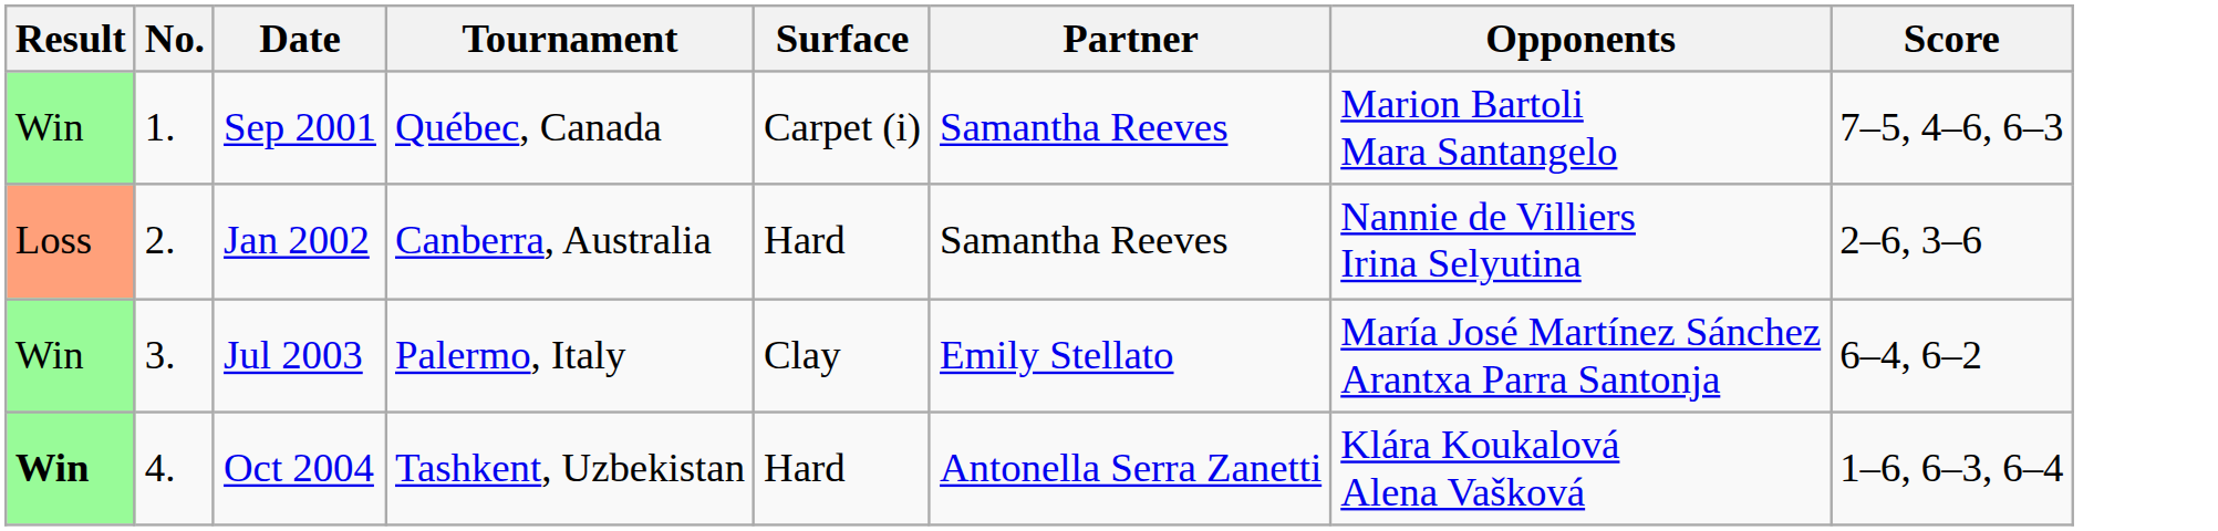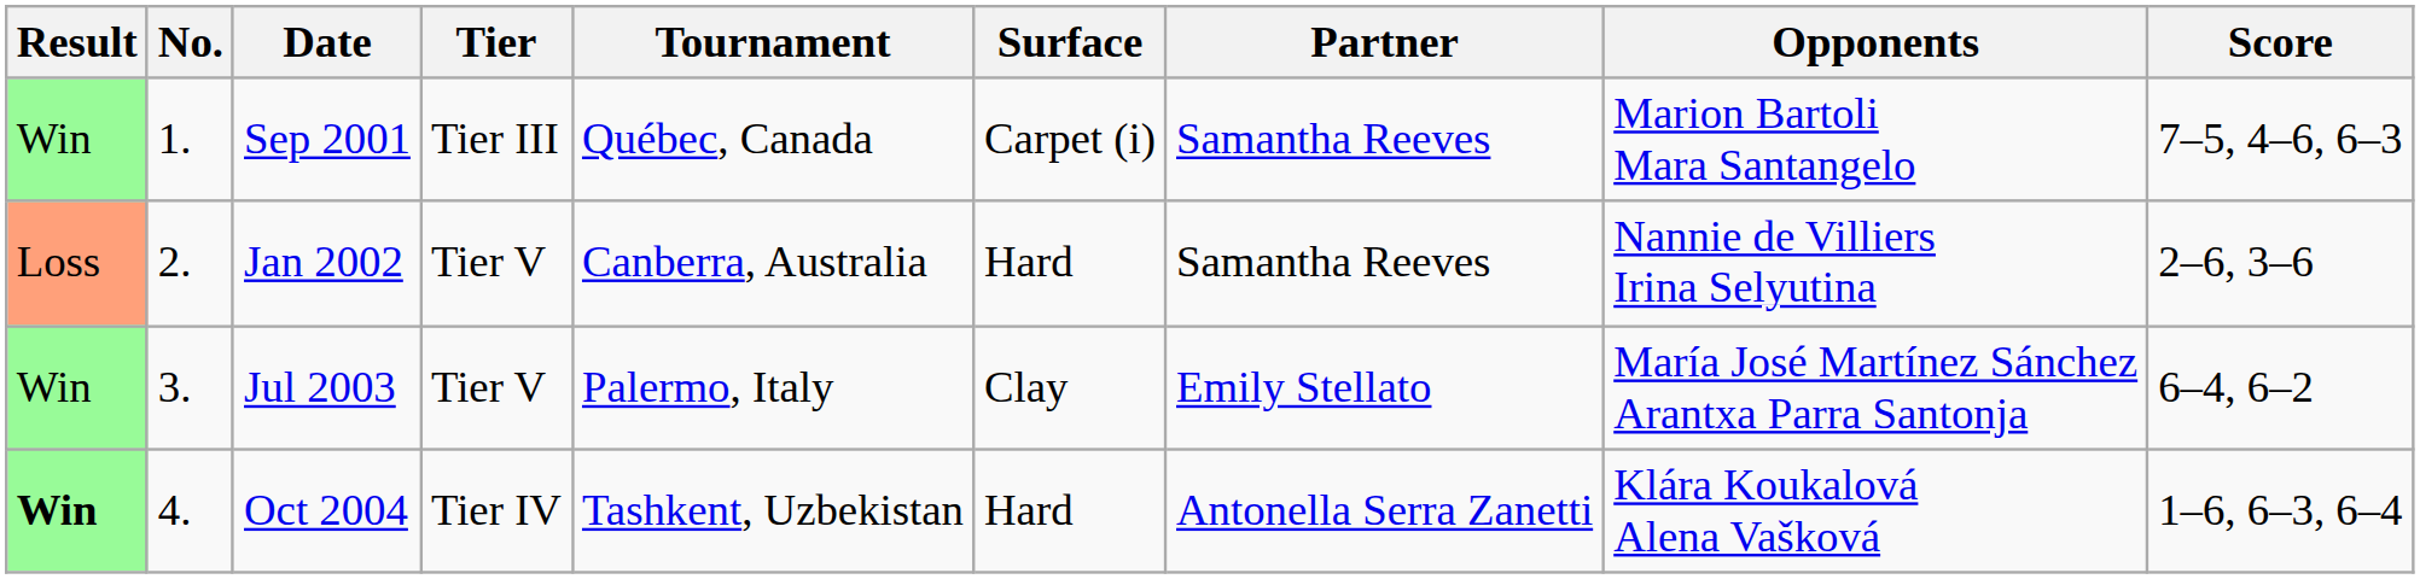+ column: Tier | Tier III | Tier V | Tier V | Tier IV
